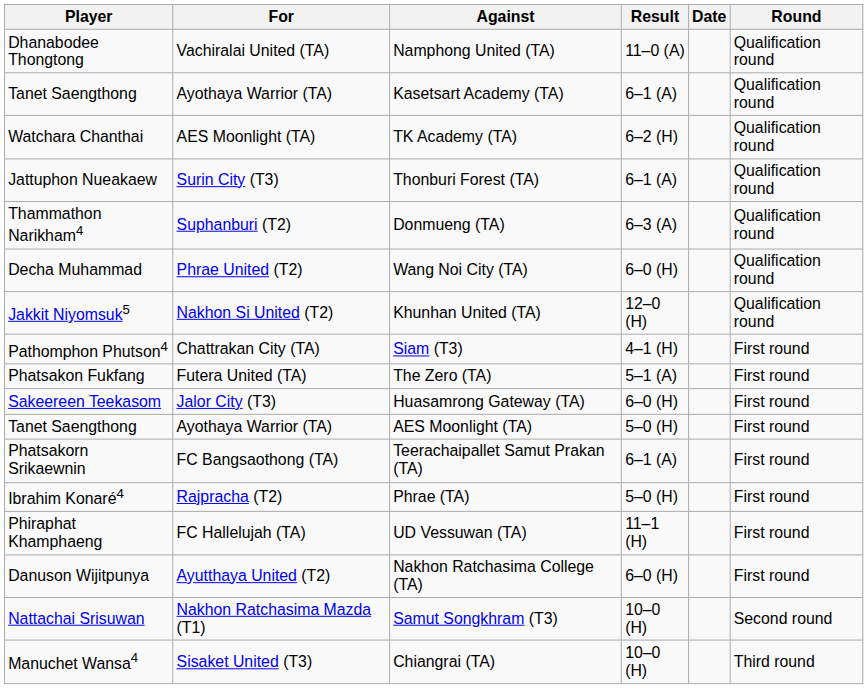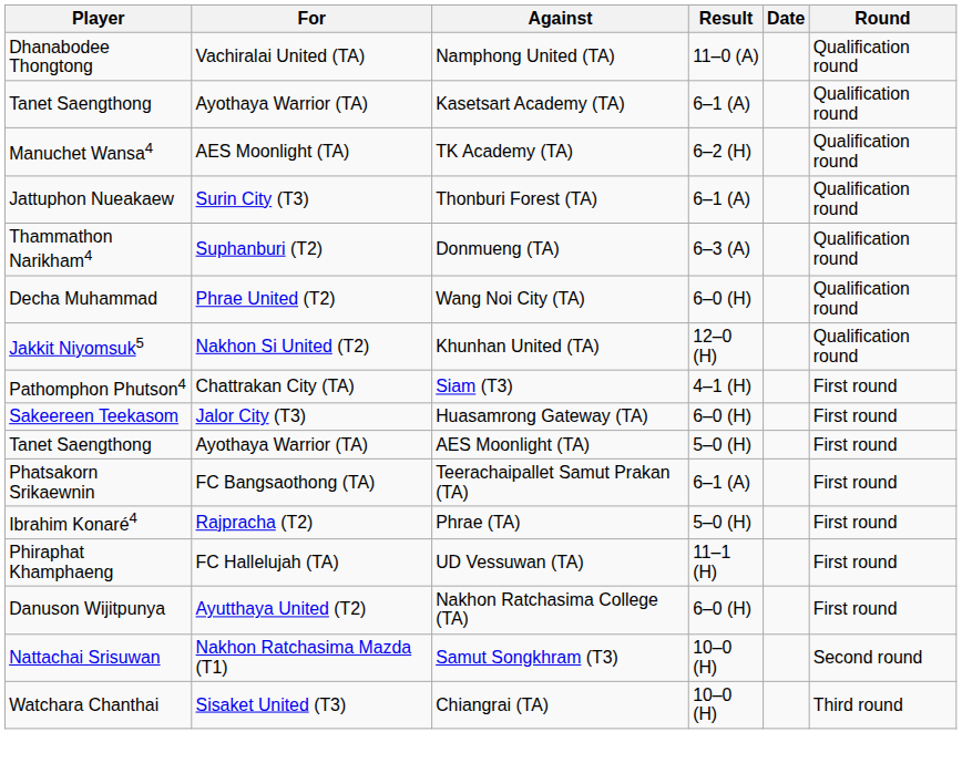TK Academy (TA) | Player: Watchara Chanthai -> Manuchet Wansa4
- row: Phatsakon Fukfang | Futera United (TA) | The Zero (TA) | 5–1 (A) | First round
Chiangrai (TA) | Player: Manuchet Wansa4 -> Watchara Chanthai
